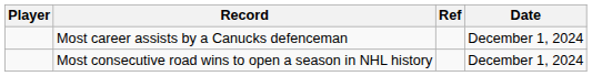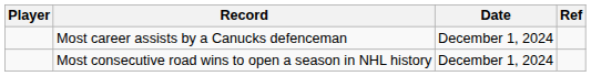columns swapped: Date <-> Ref
